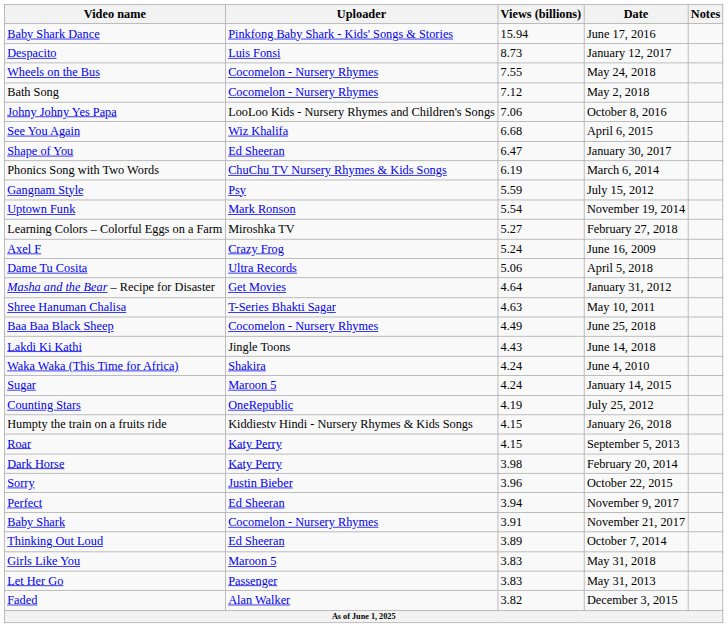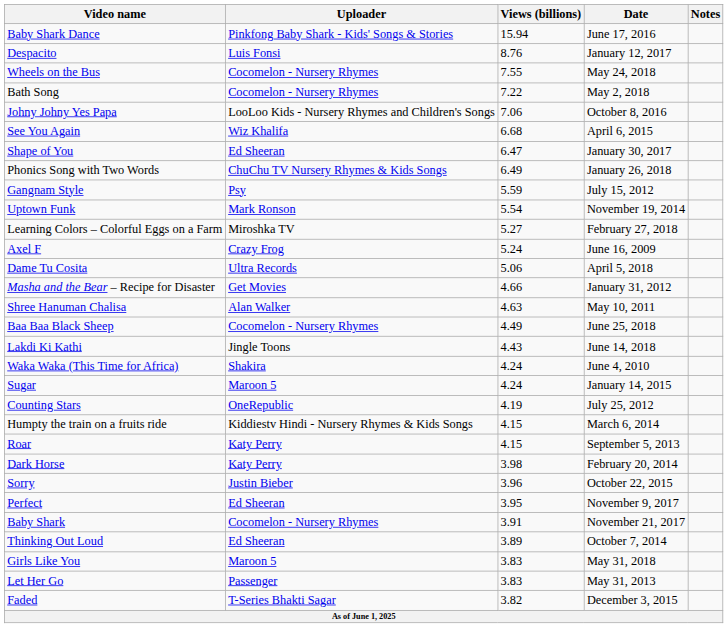Despacito | Views (billions): 8.73 -> 8.76
Bath Song | Views (billions): 7.12 -> 7.22
Phonics Song with Two Words | Views (billions): 6.19 -> 6.49
Phonics Song with Two Words | Date: March 6, 2014 -> January 26, 2018
Masha and the Bear – Recipe for Disaster | Views (billions): 4.64 -> 4.66
Shree Hanuman Chalisa | Uploader: T-Series Bhakti Sagar -> Alan Walker
Humpty the train on a fruits ride | Date: January 26, 2018 -> March 6, 2014
Perfect | Views (billions): 3.94 -> 3.95
Faded | Uploader: Alan Walker -> T-Series Bhakti Sagar
